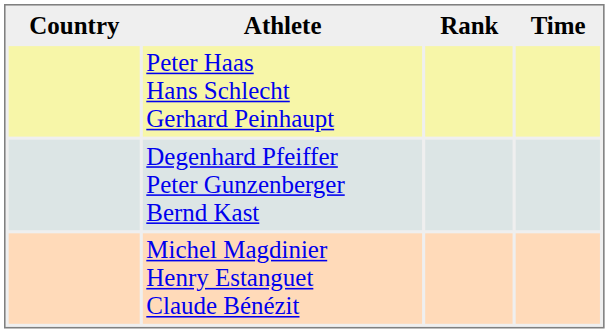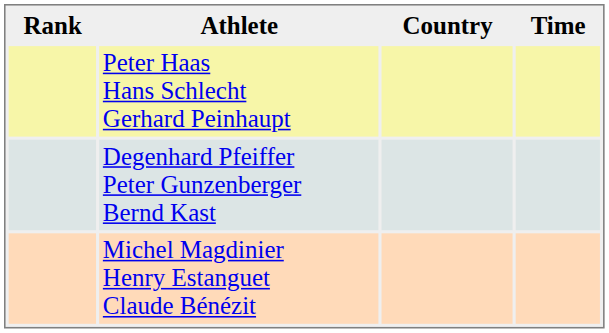columns swapped: Rank <-> Country
